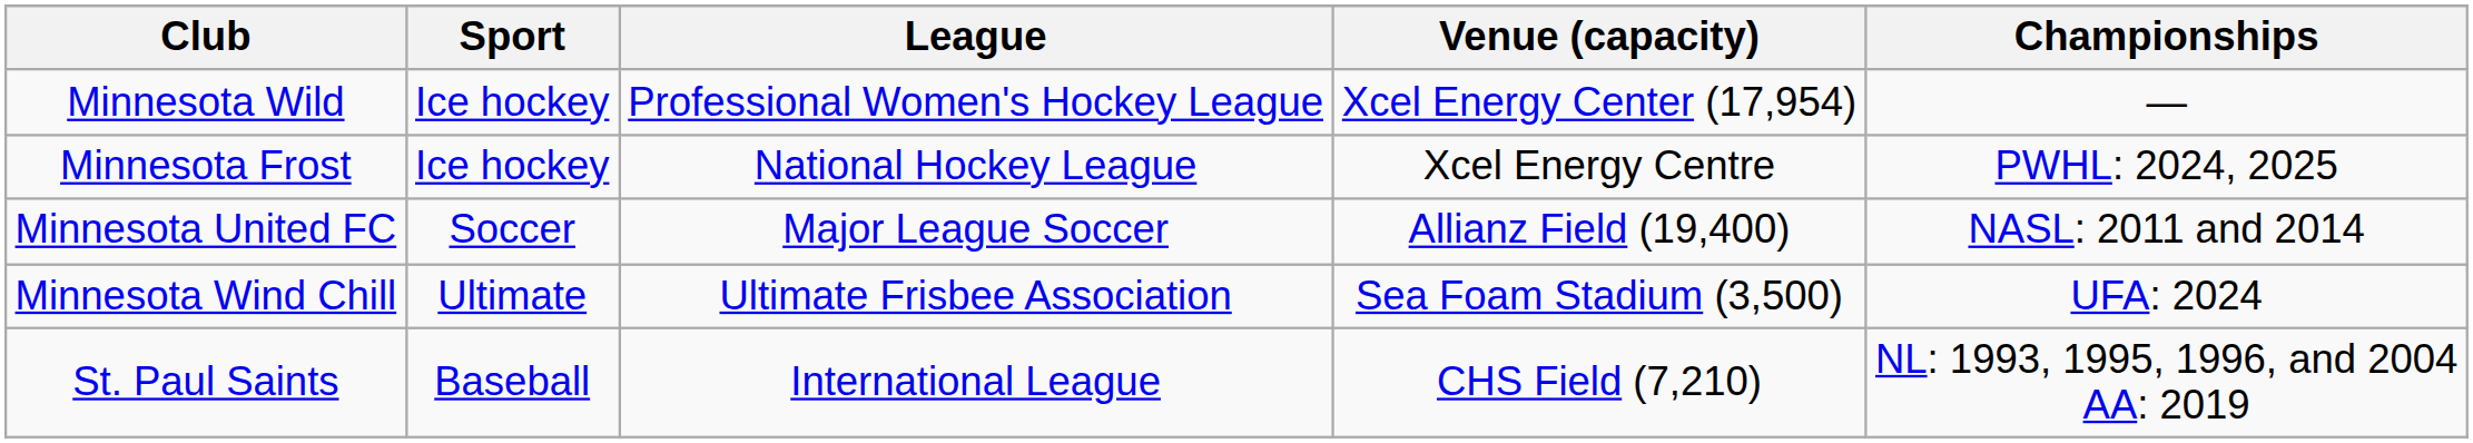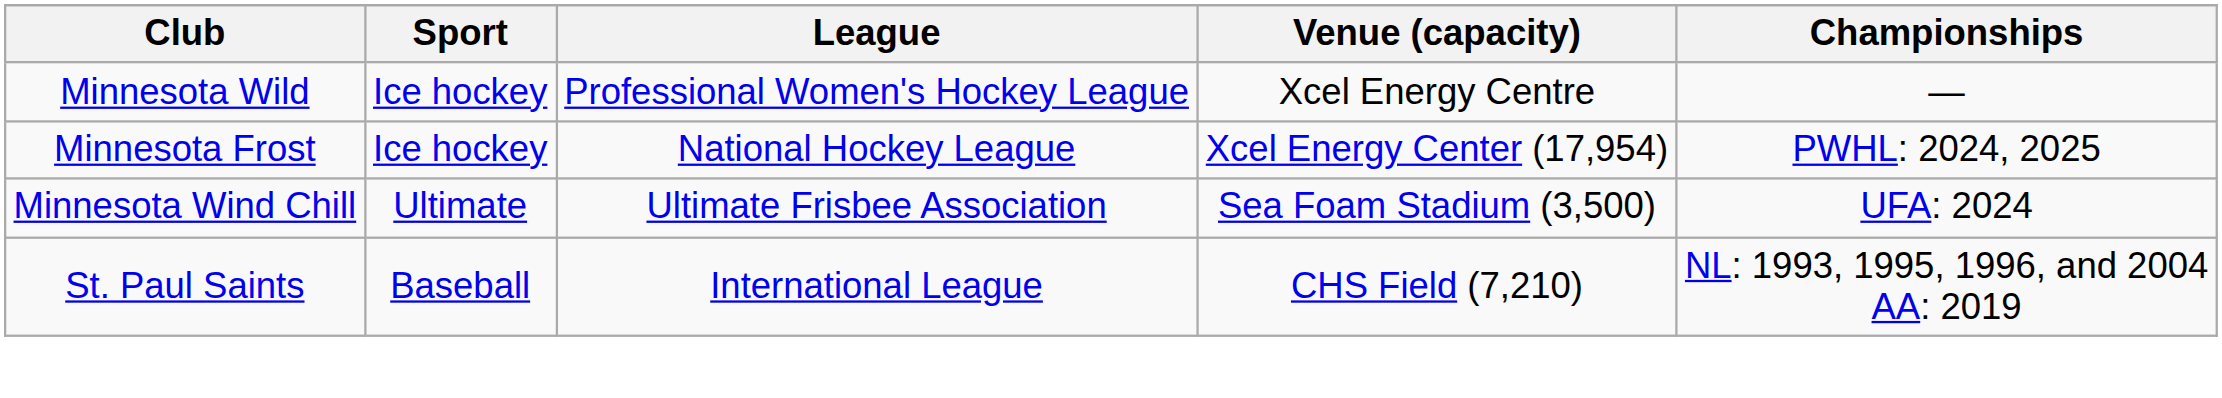Minnesota Wild | Venue (capacity): Xcel Energy Center (17,954) -> Xcel Energy Centre
Minnesota Frost | Venue (capacity): Xcel Energy Centre -> Xcel Energy Center (17,954)
- row: Minnesota United FC | Soccer | Major League Soccer | Allianz Field (19,400) | NASL: 2011 and 2014
